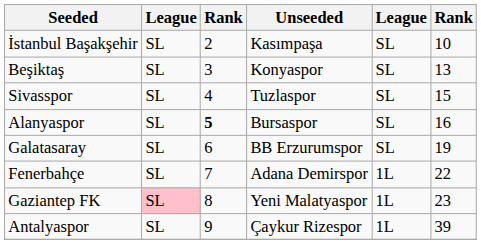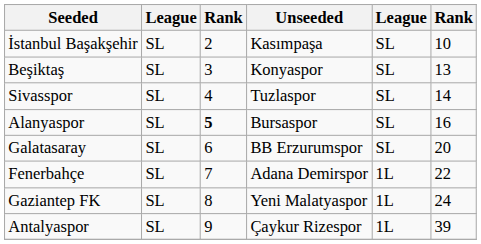Sivasspor | column 6: 15 -> 14
Galatasaray | column 6: 19 -> 20
Gaziantep FK | column 2: pink background -> no background
Gaziantep FK | column 6: 23 -> 24
